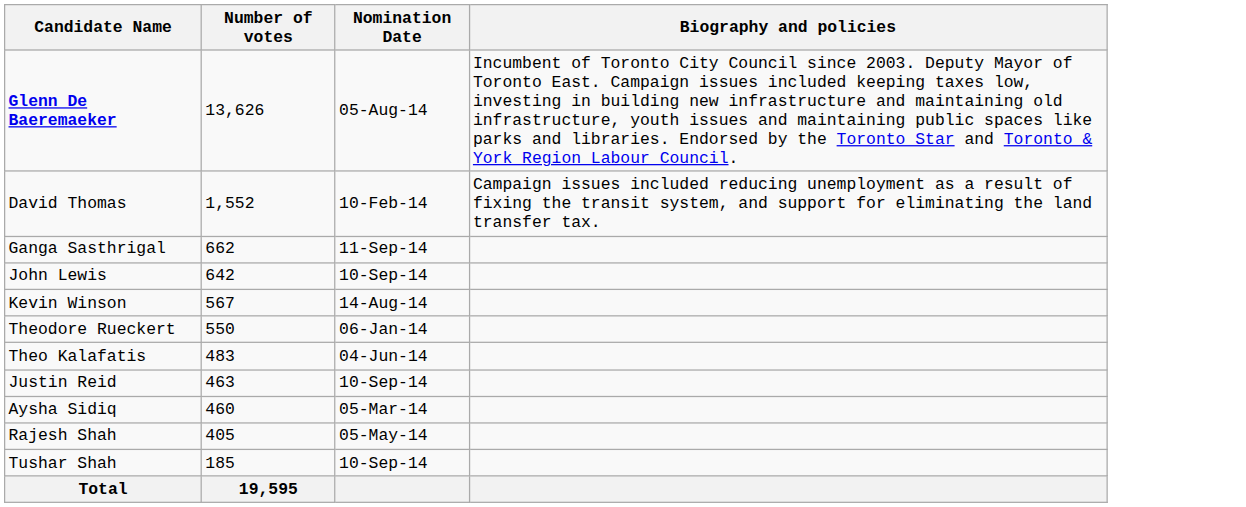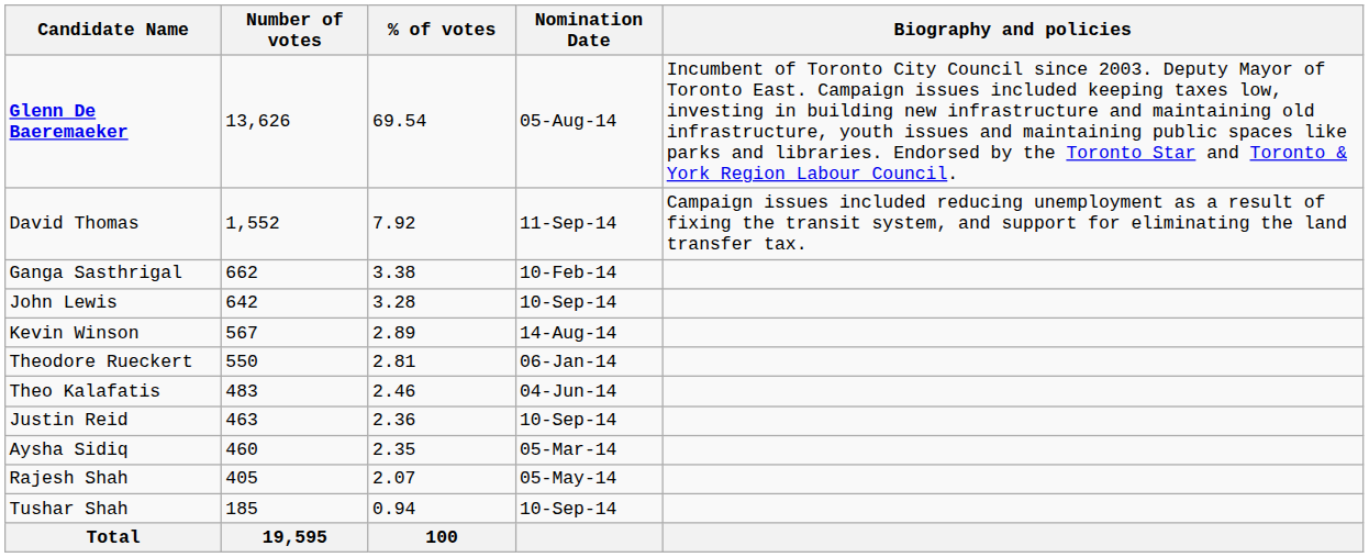+ column: % of votes | 69.54 | 7.92 | 3.38 | 3.28 | 2.89 | 2.81 | 2.46 | 2.36 | 2.35 | 2.07 | 0.94 | 100
David Thomas | Nomination Date: 10-Feb-14 -> 11-Sep-14
Ganga Sasthrigal | Nomination Date: 11-Sep-14 -> 10-Feb-14
